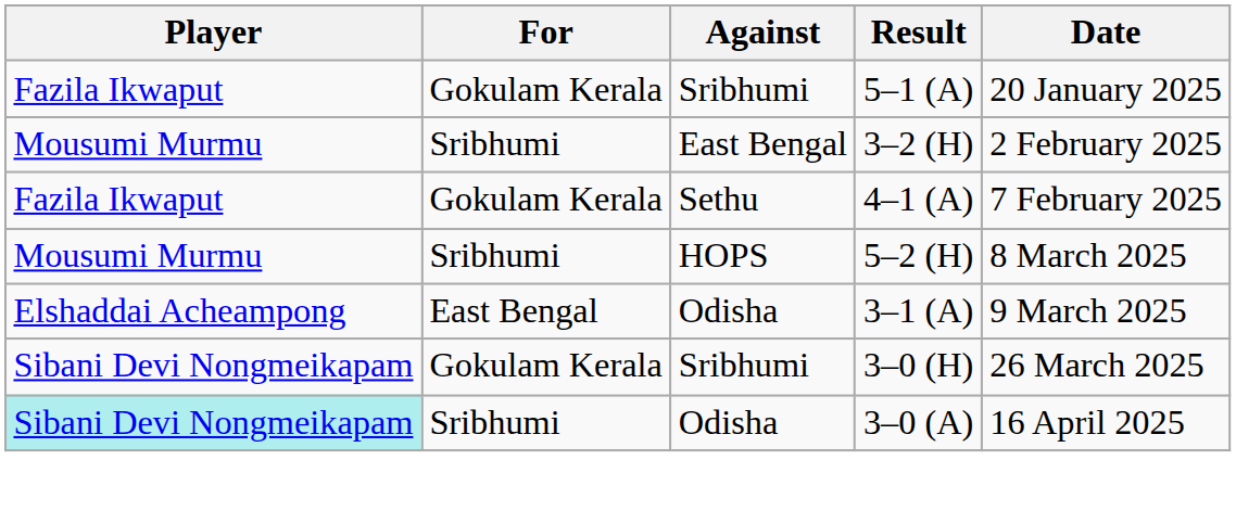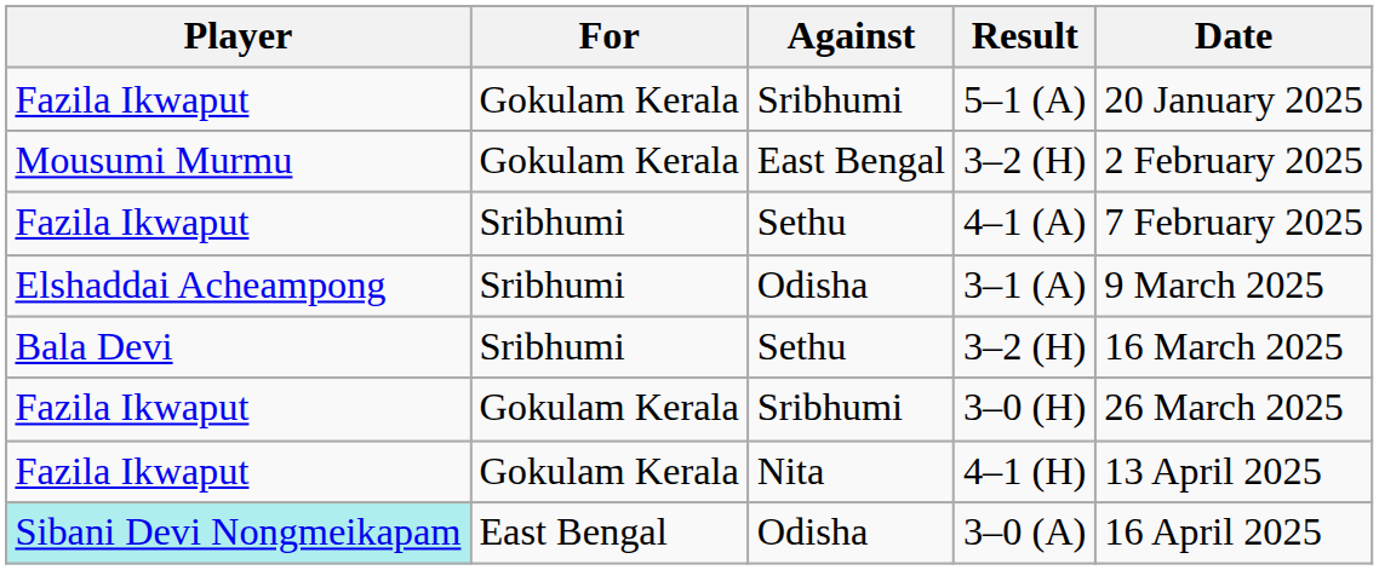East Bengal / 3–2 (H) | For: Sribhumi -> Gokulam Kerala
4–1 (A) | For: Gokulam Kerala -> Sribhumi
- row: Mousumi Murmu | Sribhumi | HOPS | 5–2 (H) | 8 March 2025
3–1 (A) | For: East Bengal -> Sribhumi
+ row: Bala Devi | Sribhumi | Sethu | 3–2 (H) | 16 March 2025
3–0 (H) | Player: Sibani Devi Nongmeikapam -> Fazila Ikwaput
+ row: Fazila Ikwaput | Gokulam Kerala | Nita | 4–1 (H) | 13 April 2025
3–0 (A) | For: Sribhumi -> East Bengal
